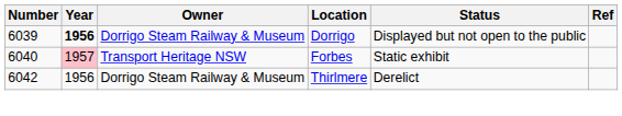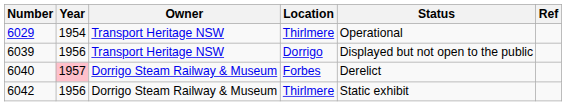+ row: 6029 | 1954 | Transport Heritage NSW | Thirlmere | Operational
6039 | Year: bold -> normal
6039 | Owner: Dorrigo Steam Railway & Museum -> Transport Heritage NSW
6040 | Owner: Transport Heritage NSW -> Dorrigo Steam Railway & Museum
6040 | Status: Static exhibit -> Derelict
6042 | Status: Derelict -> Static exhibit
